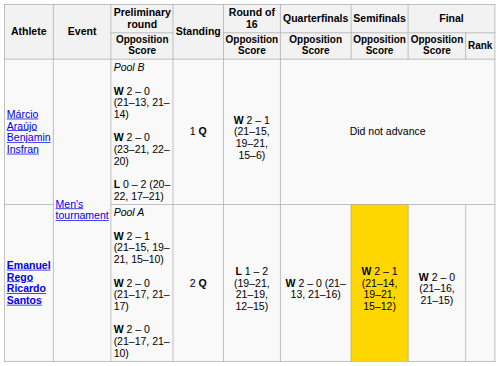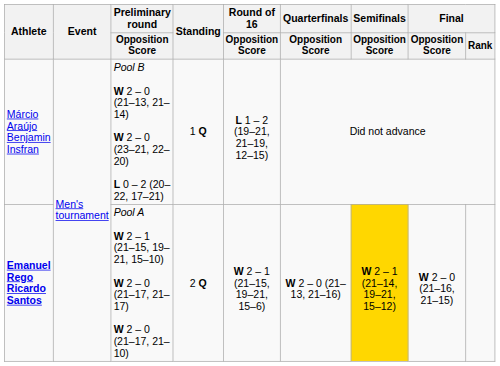Márcio Araújo Benjamin Insfran | Round of 16 / Opposition Score: W 2 – 1 (21–15, 19–21, 15–6) -> L 1 – 2 (19–21, 21–19, 12–15)
Emanuel Rego Ricardo Santos | Round of 16 / Opposition Score: L 1 – 2 (19–21, 21–19, 12–15) -> W 2 – 1 (21–15, 19–21, 15–6)
